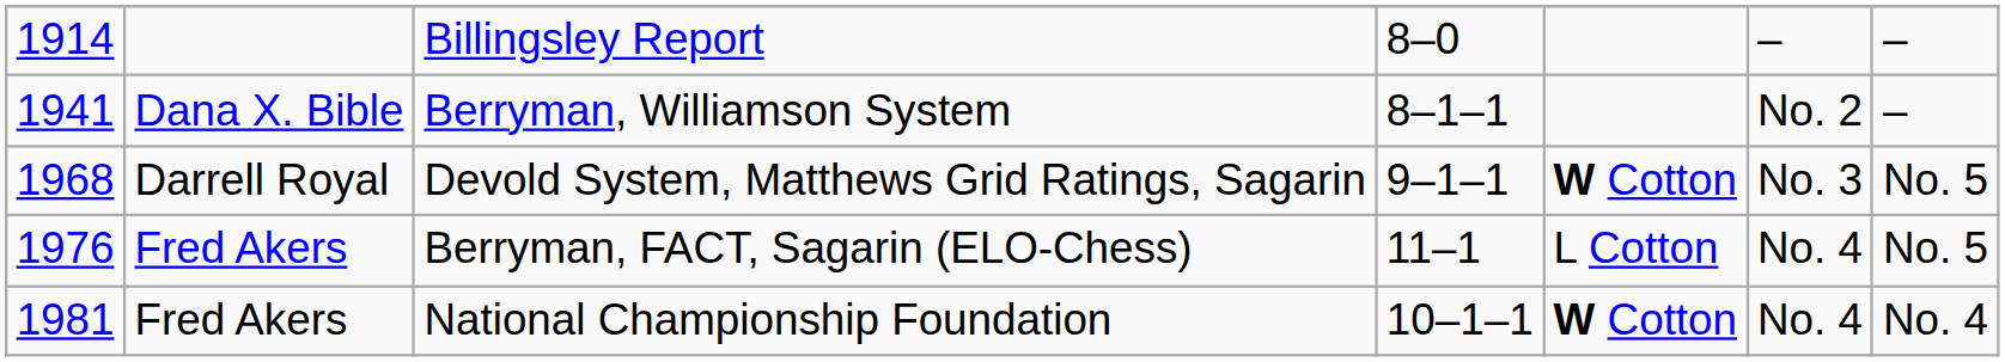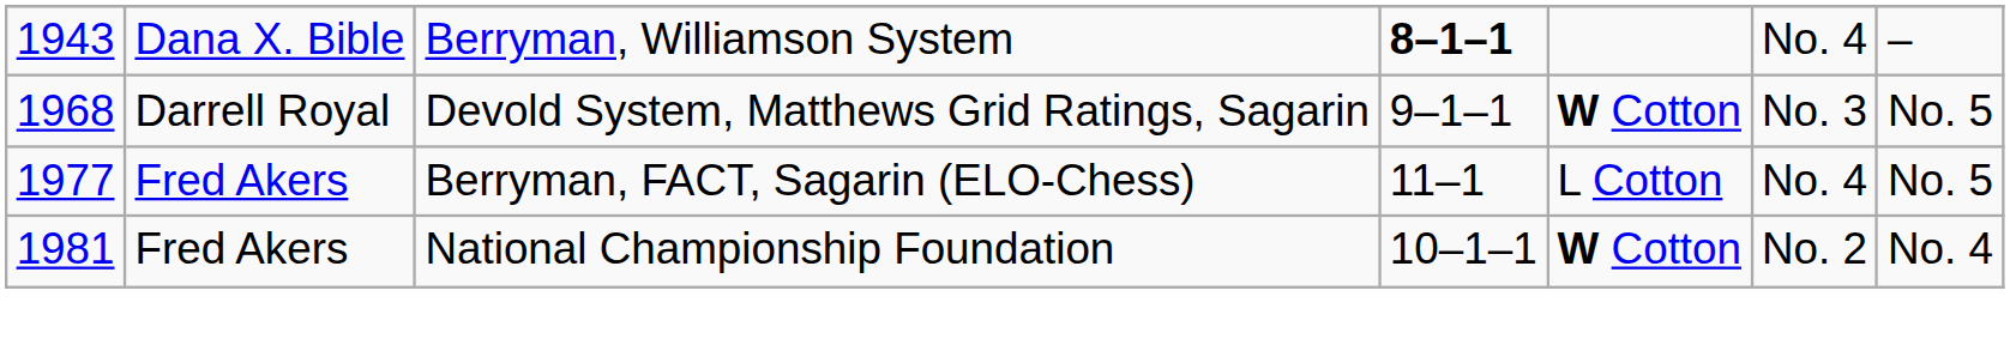- row: 1914 | Billingsley Report | 8–0 | – | –
Berryman, Williamson System | column 1: 1941 -> 1943
Berryman, Williamson System | column 4: normal -> bold
Berryman, Williamson System | column 6: No. 2 -> No. 4
Berryman, FACT, Sagarin (ELO-Chess) | column 1: 1976 -> 1977
National Championship Foundation | column 6: No. 4 -> No. 2
